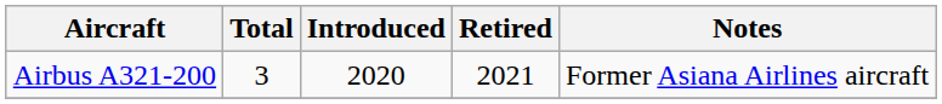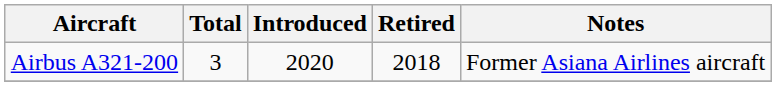Airbus A321-200 | Retired: 2021 -> 2018
